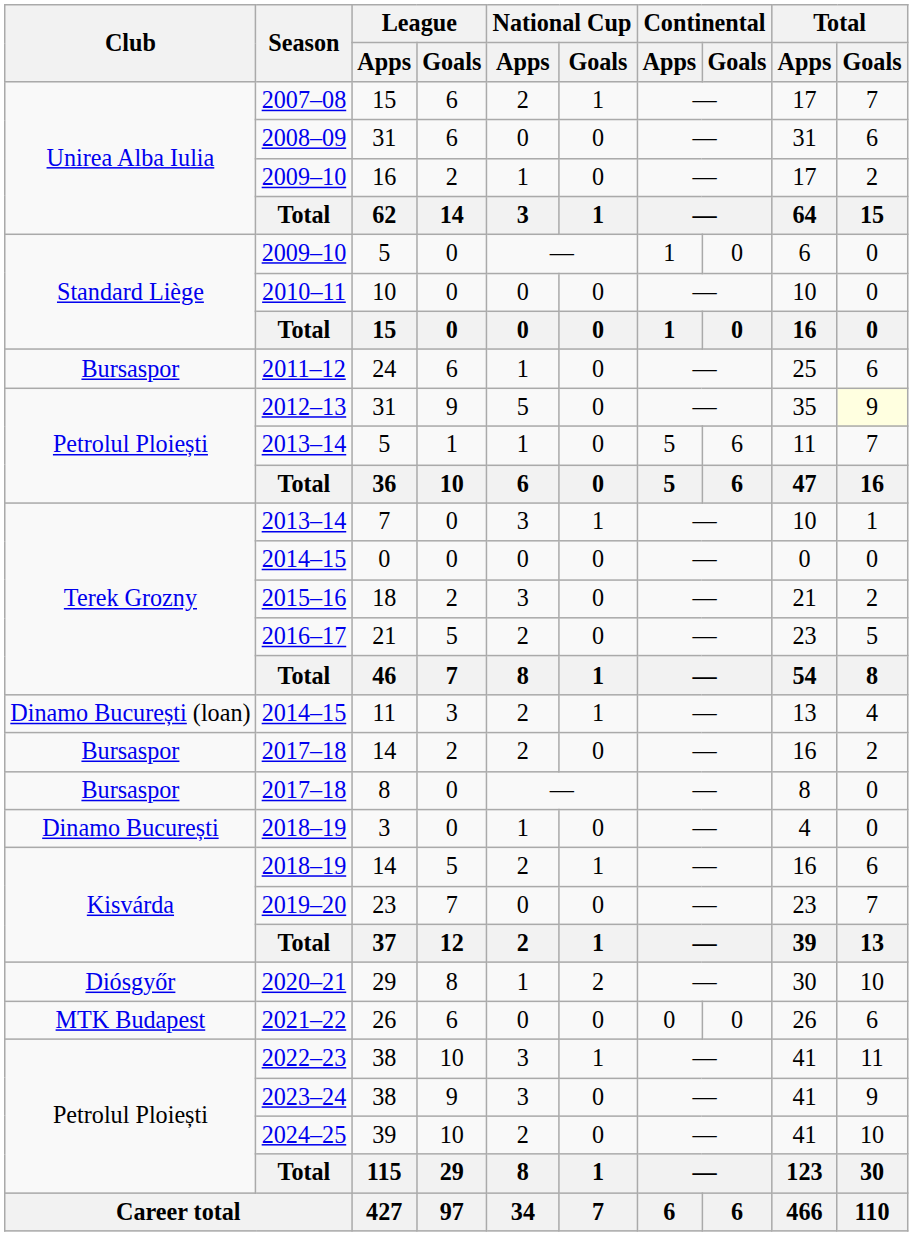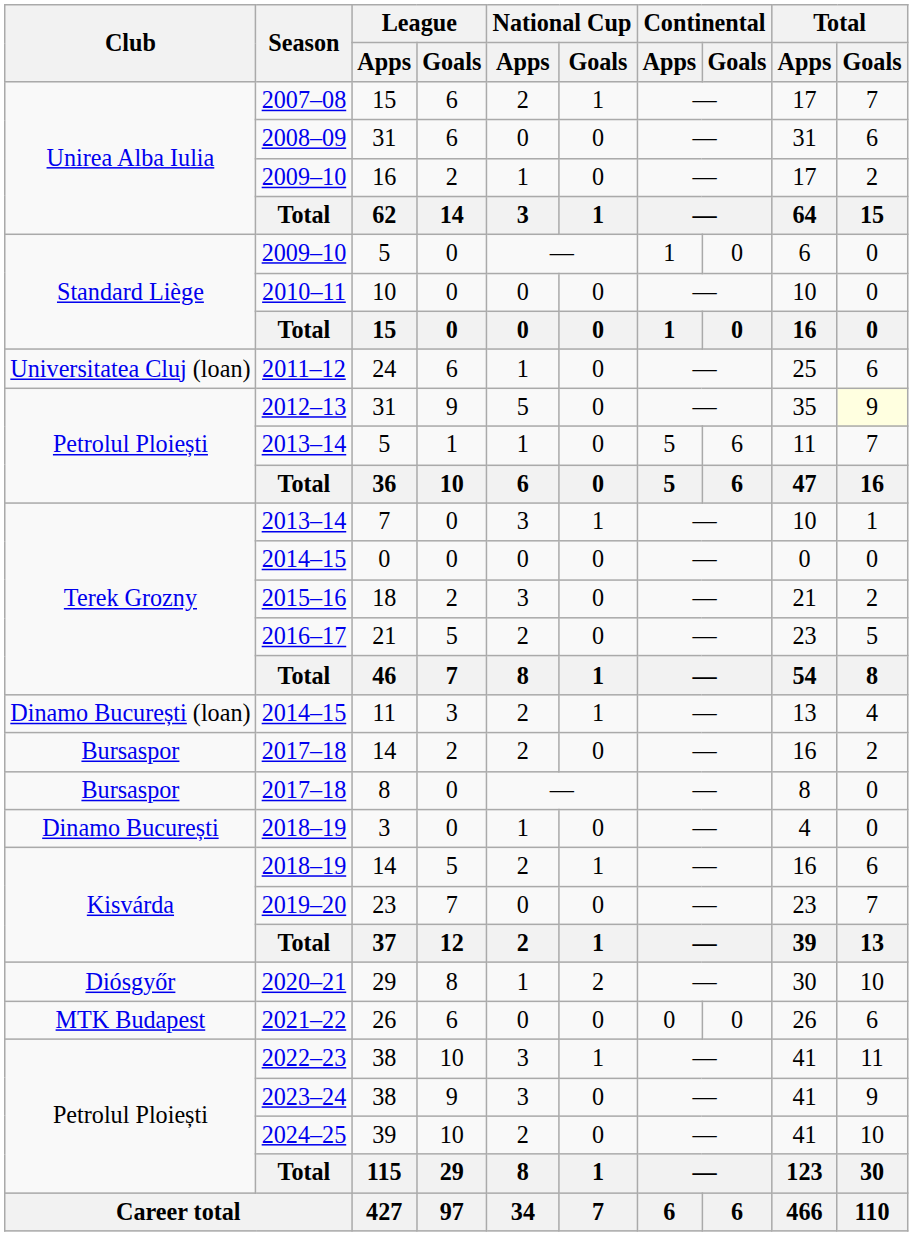24 | Club: Bursaspor -> Universitatea Cluj (loan)
